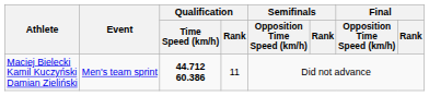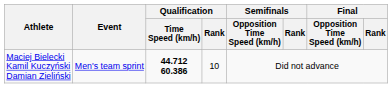Maciej Bielecki Kamil Kuczyński Damian Zieliński | Qualification / Rank: 11 -> 10
